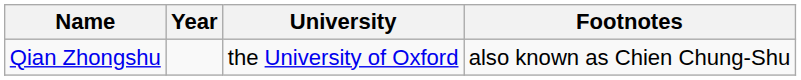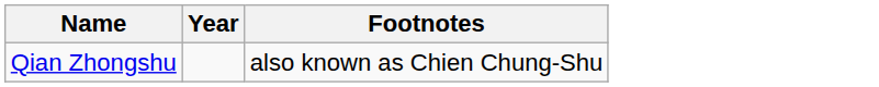- column: University | the University of Oxford
